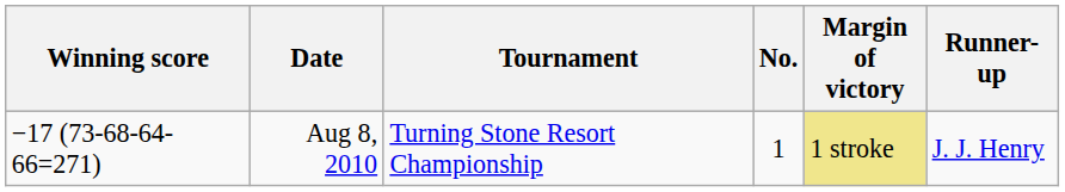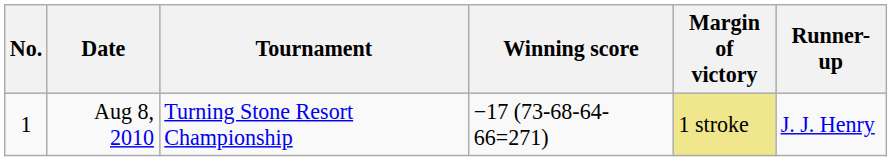columns swapped: No. <-> Winning score
